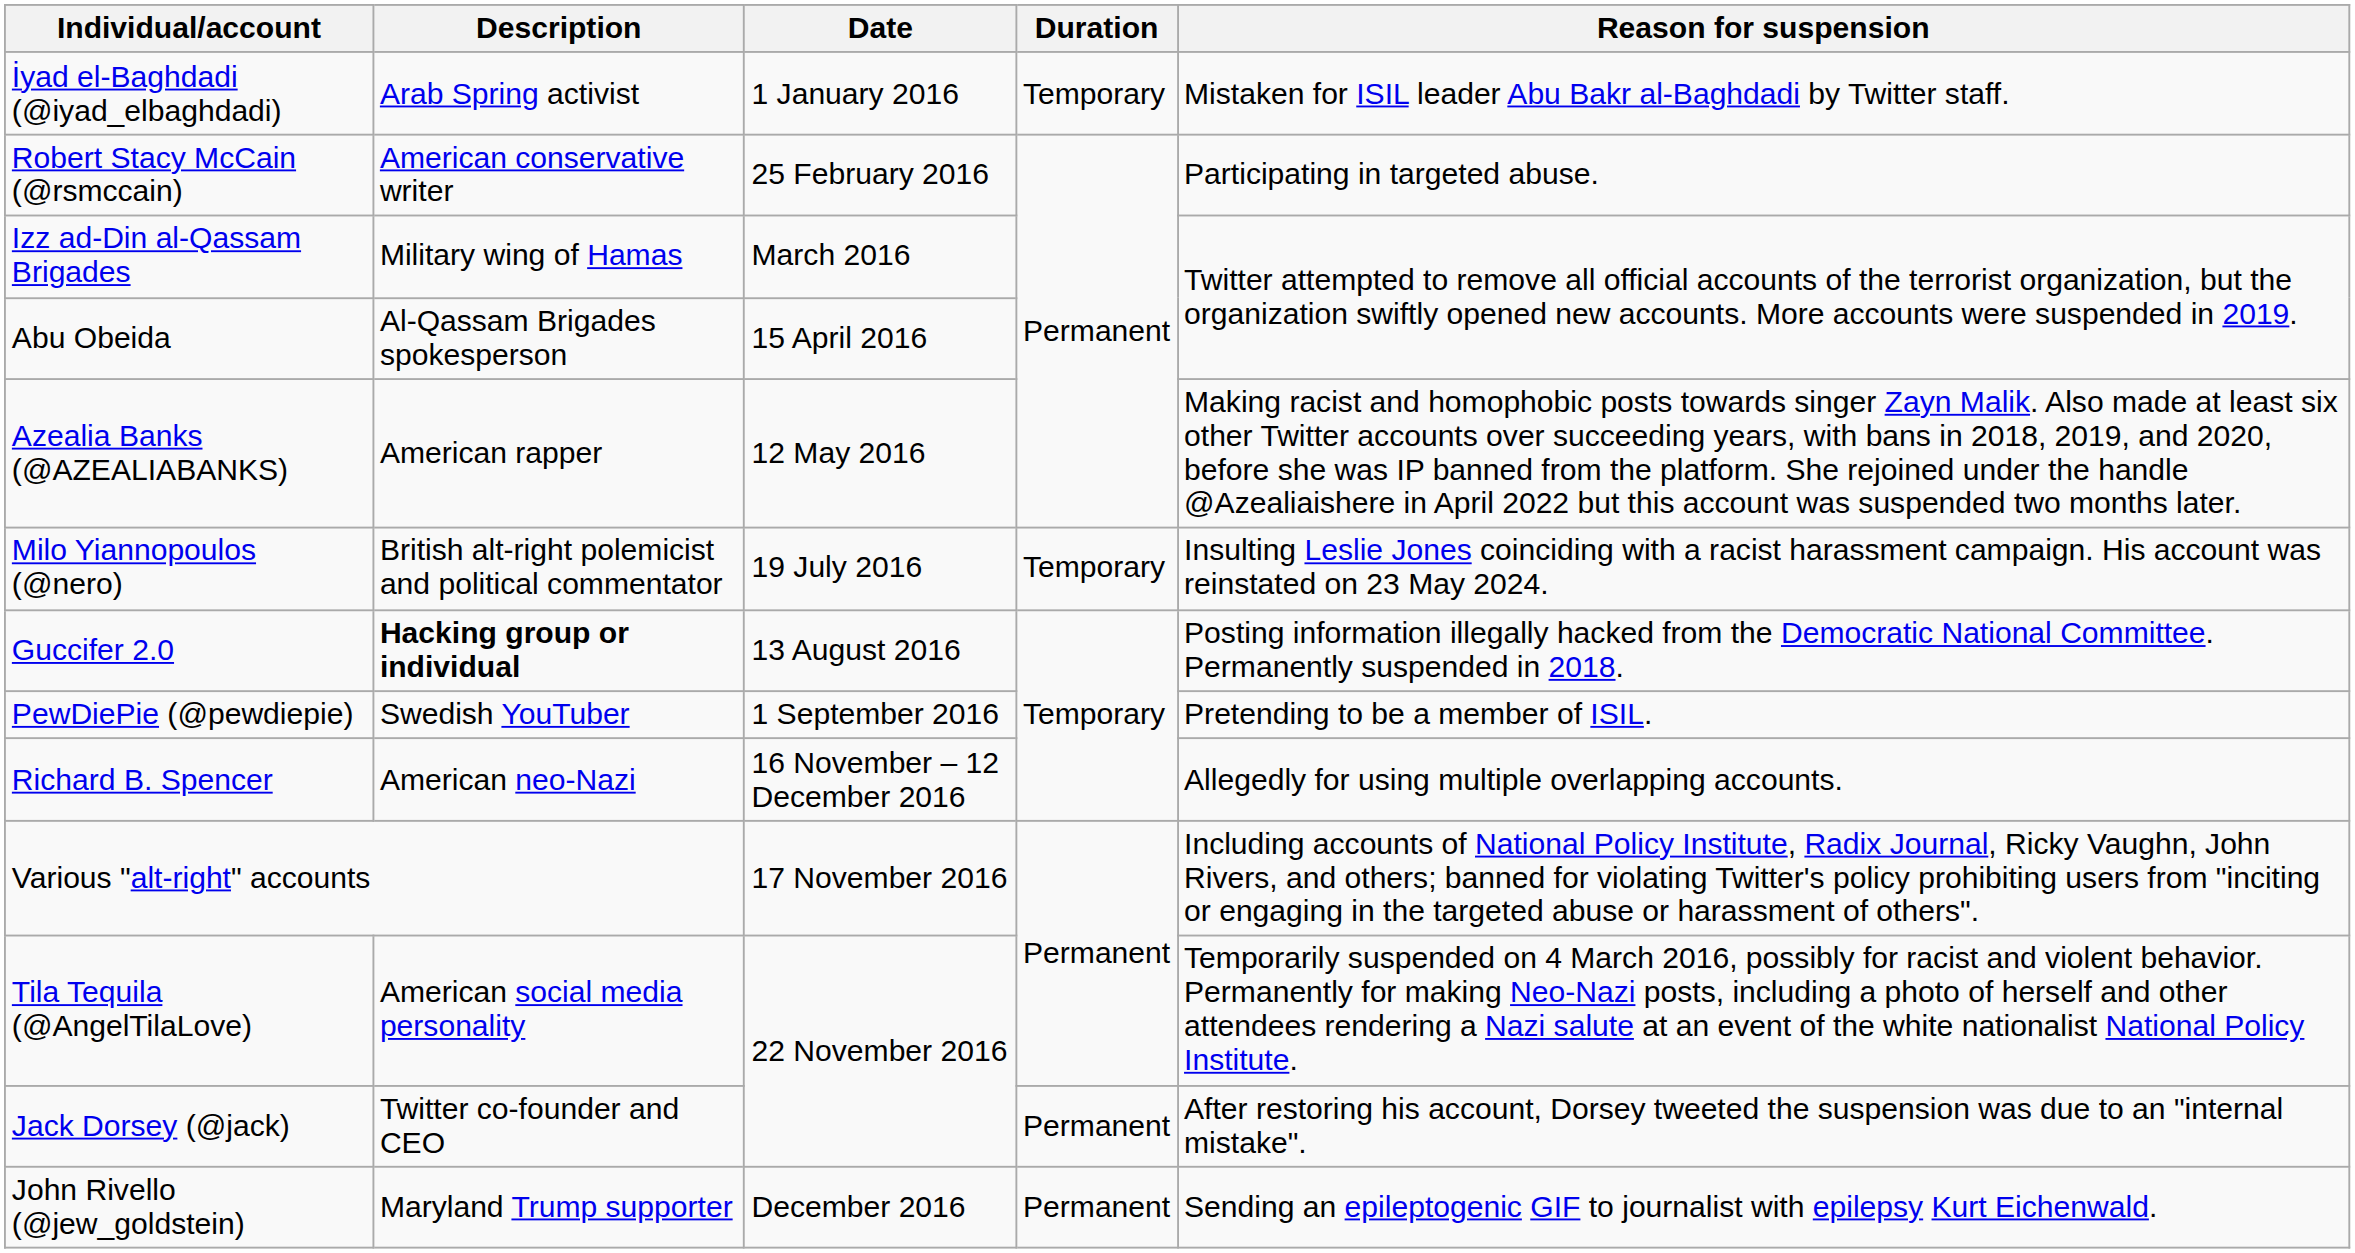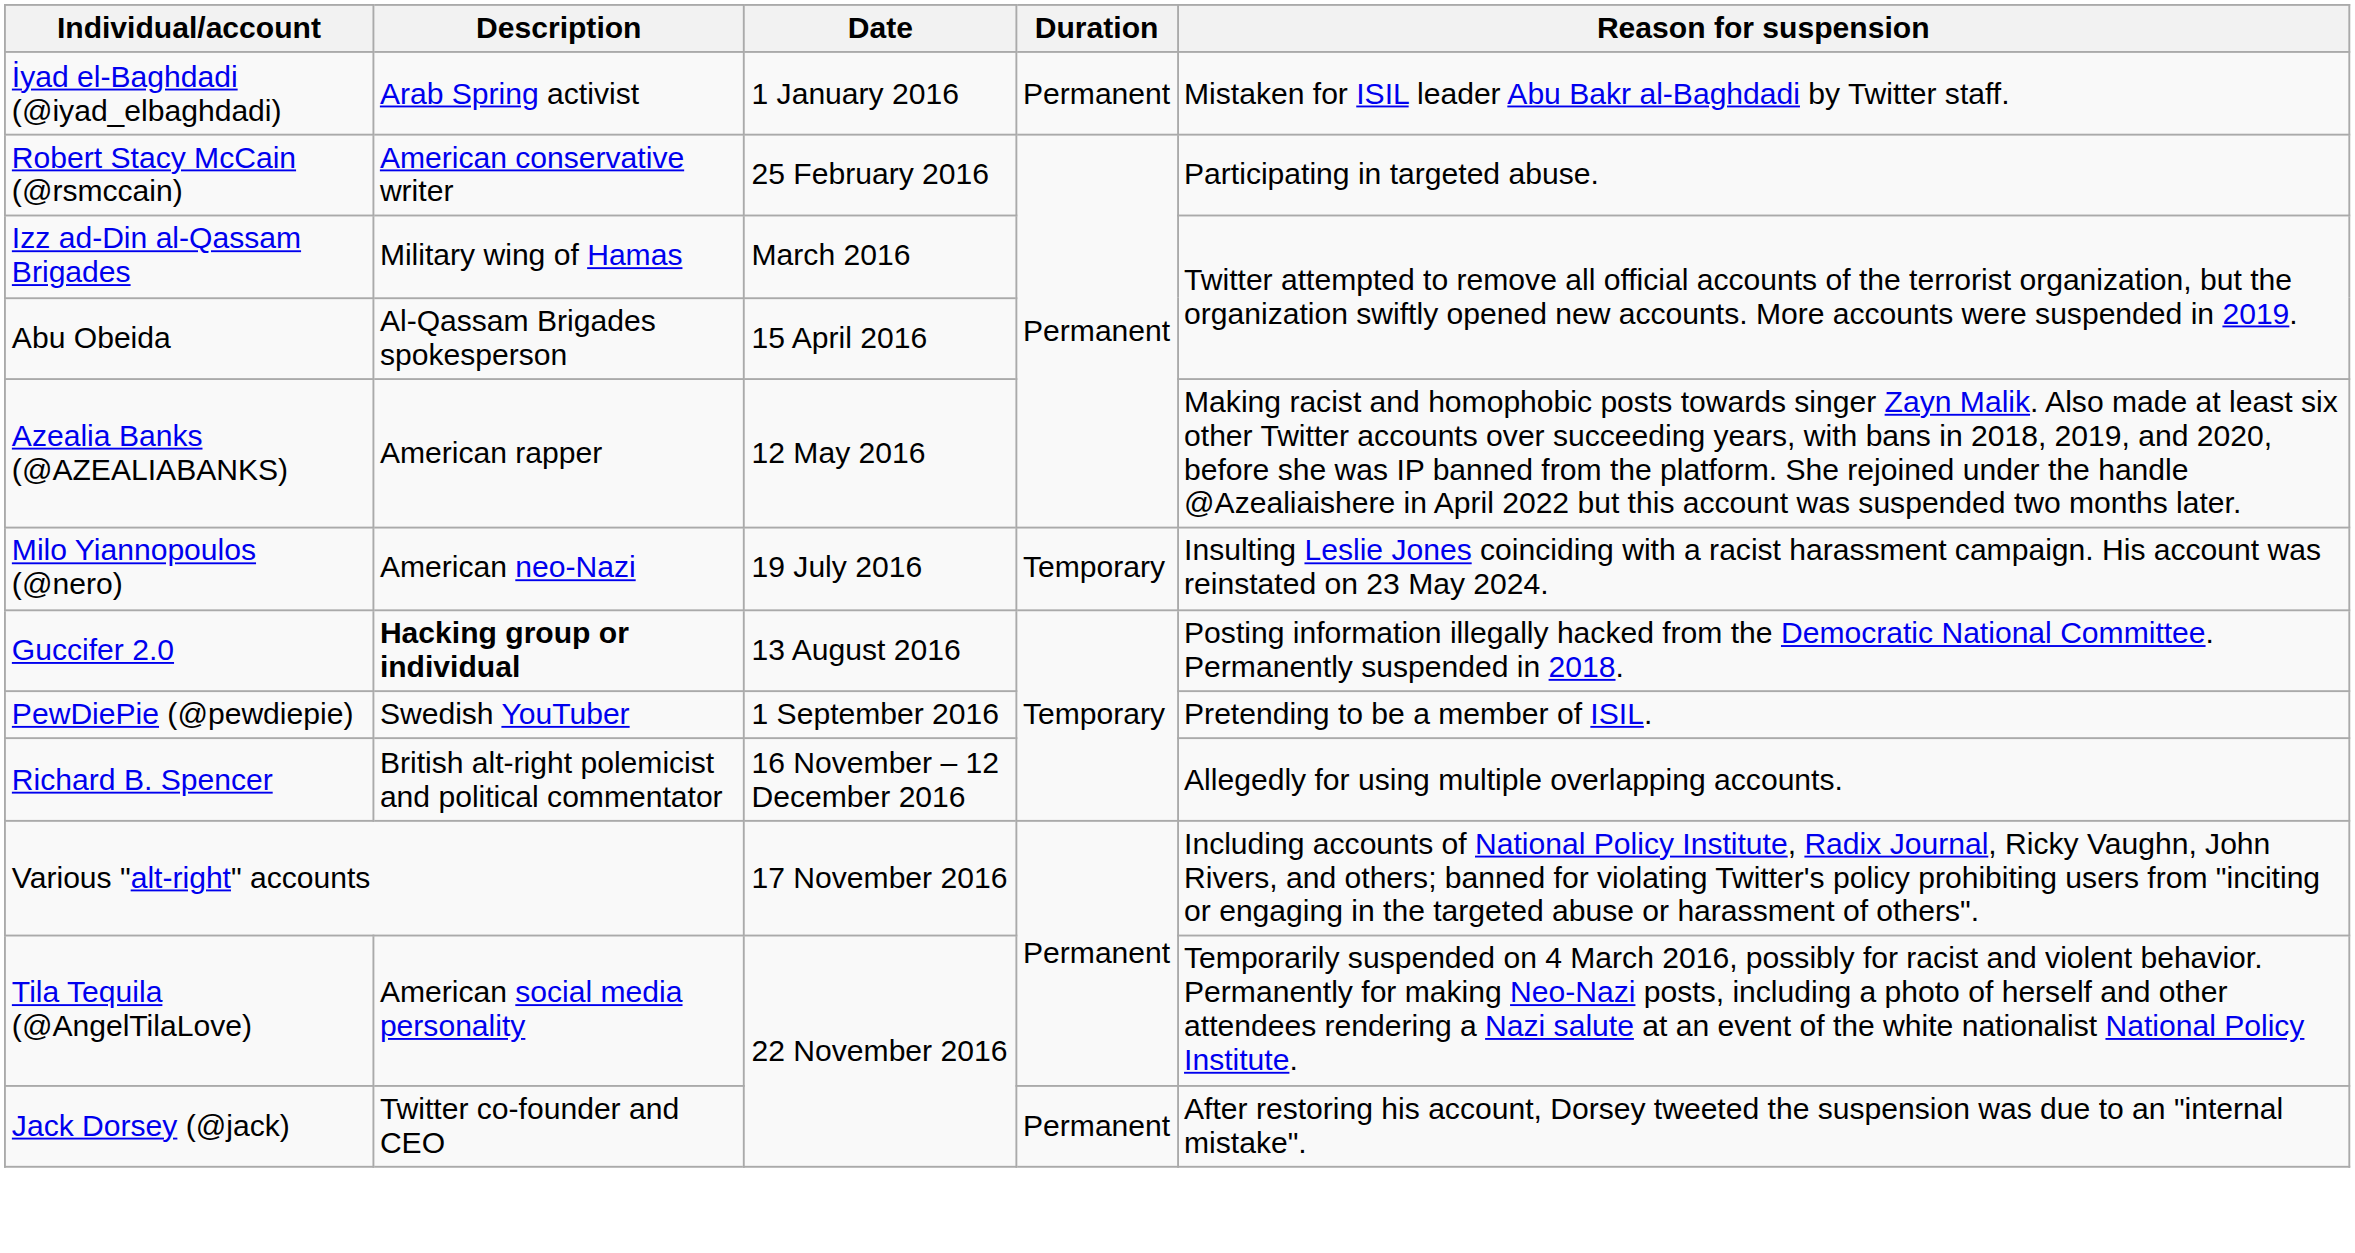İyad el-Baghdadi (@iyad_elbaghdadi) | Duration: Temporary -> Permanent
Milo Yiannopoulos (@nero) | Description: British alt-right polemicist and political commentator -> American neo-Nazi
Richard B. Spencer | Description: American neo-Nazi -> British alt-right polemicist and political commentator
- row: John Rivello (@jew_goldstein) | Maryland Trump supporter | December 2016 | Permanent | Sending an epileptogenic GIF to journalist with epilepsy Kurt Eichenwald.
